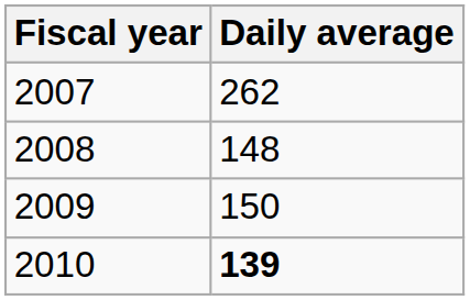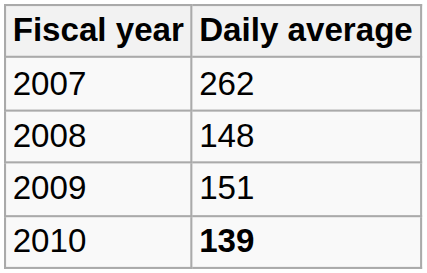2009 | Daily average: 150 -> 151
